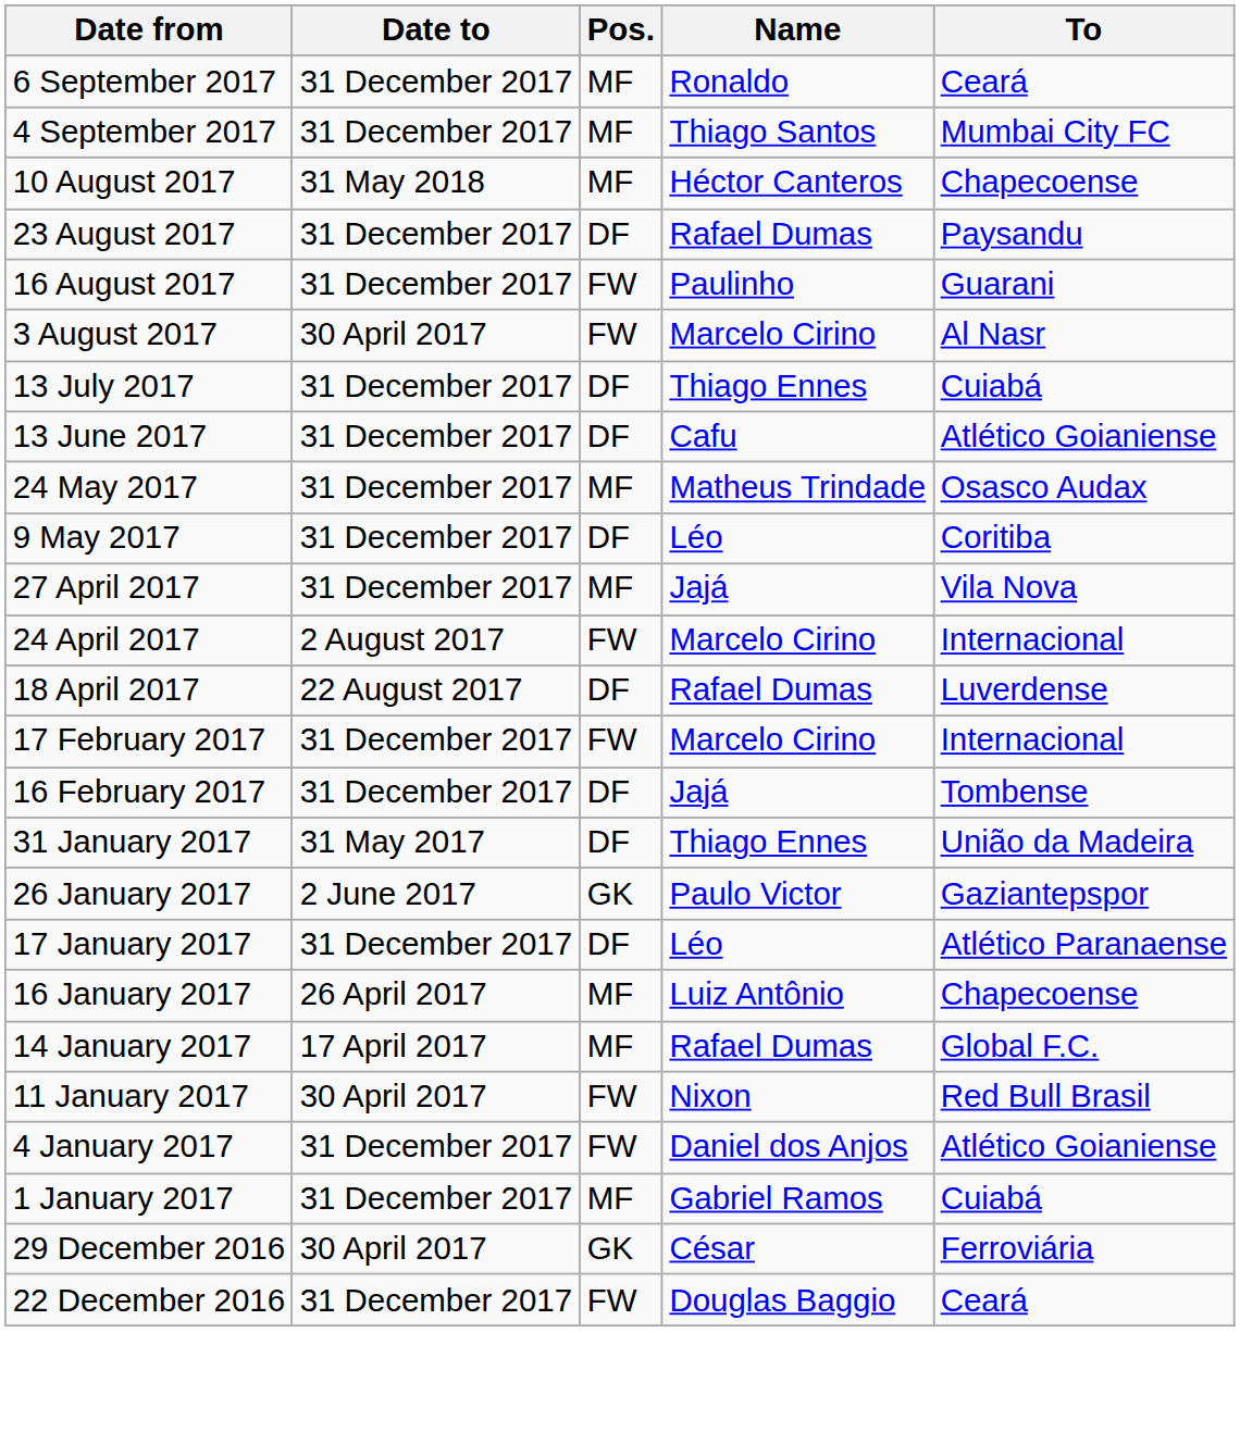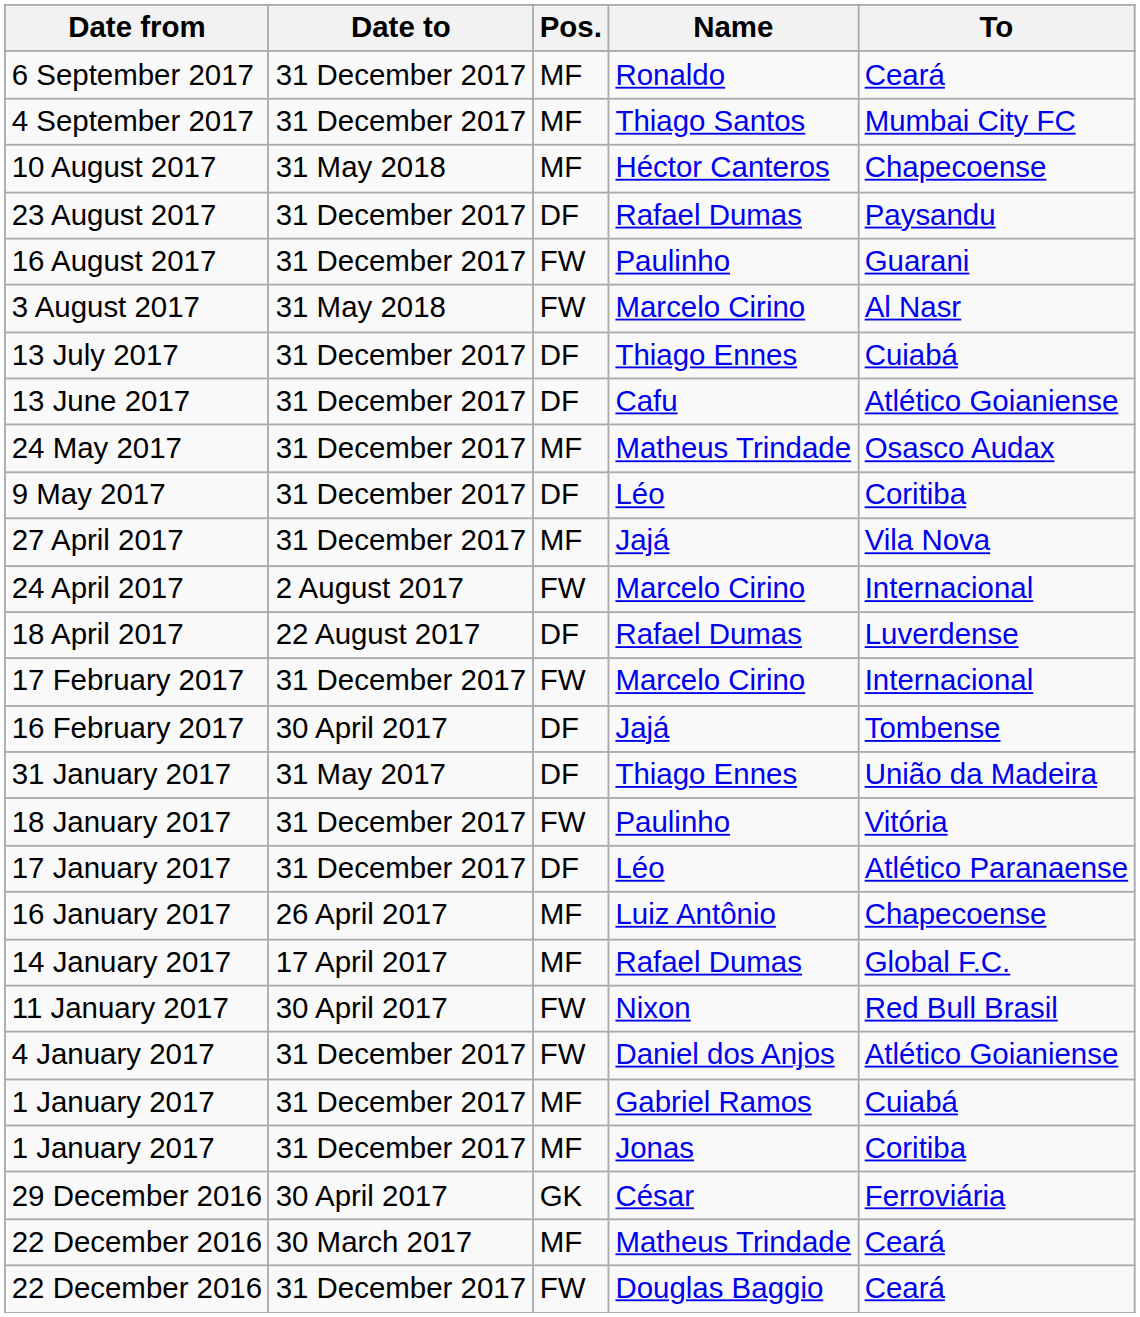3 August 2017 | Date to: 30 April 2017 -> 31 May 2018
16 February 2017 | Date to: 31 December 2017 -> 30 April 2017
- row: 26 January 2017 | 2 June 2017 | GK | Paulo Victor | Gaziantepspor
+ row: 18 January 2017 | 31 December 2017 | FW | Paulinho | Vitória
+ row: 1 January 2017 | 31 December 2017 | MF | Jonas | Coritiba
+ row: 22 December 2016 | 30 March 2017 | MF | Matheus Trindade | Ceará
